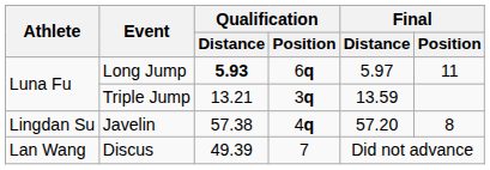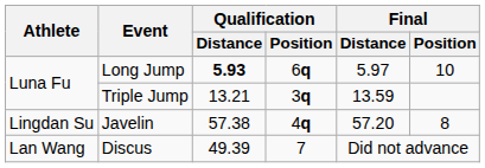Long Jump | Final / Position: 11 -> 10
